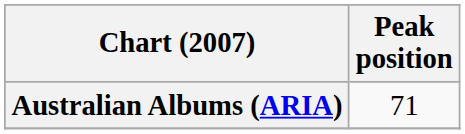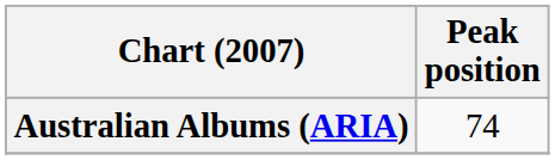Australian Albums (ARIA) | Peak position: 71 -> 74
